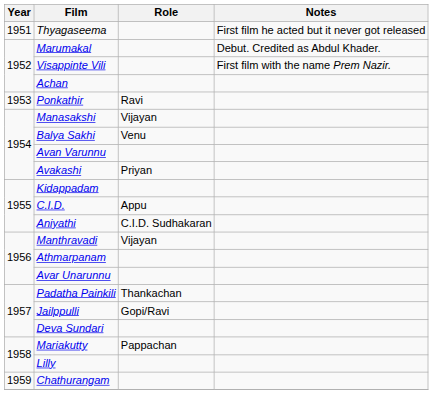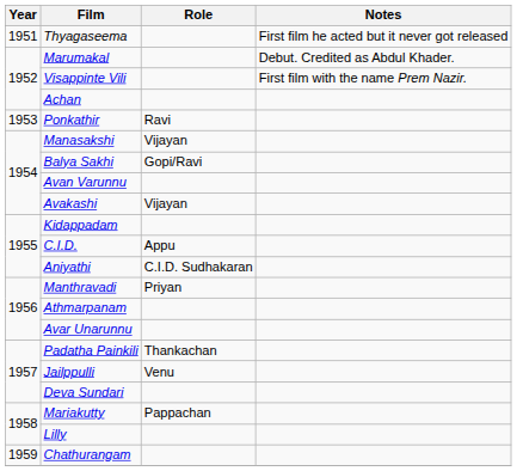Balya Sakhi | Role: Venu -> Gopi/Ravi
Avakashi | Role: Priyan -> Vijayan
Manthravadi | Role: Vijayan -> Priyan
Jailppulli | Role: Gopi/Ravi -> Venu
